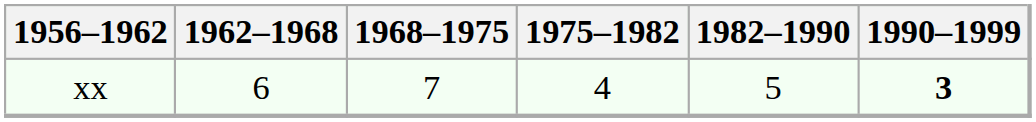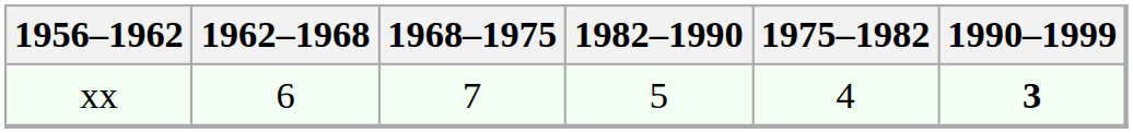columns swapped: 1975–1982 <-> 1982–1990
